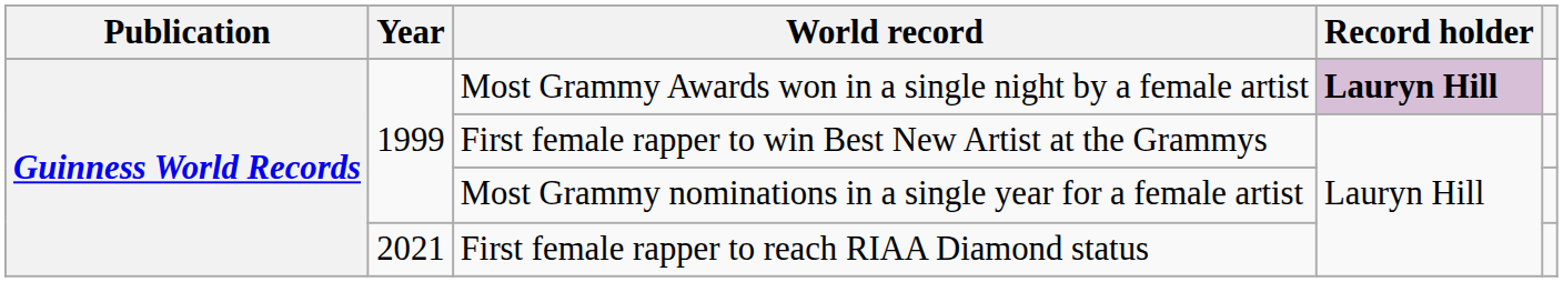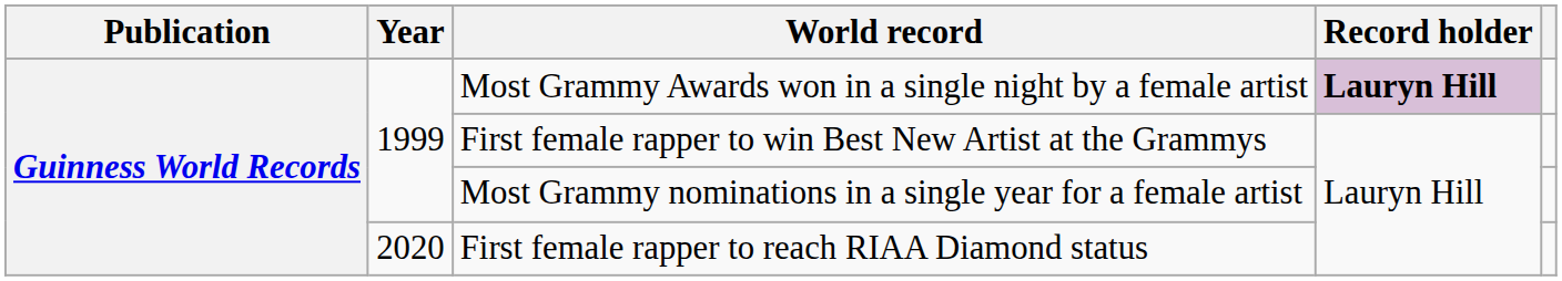First female rapper to reach RIAA Diamond status | Year: 2021 -> 2020
